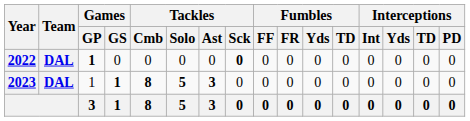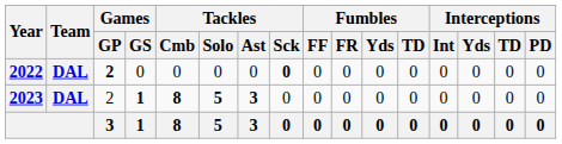2022 | Games / GP: 1 -> 2
2023 | Games / GP: 1 -> 2
